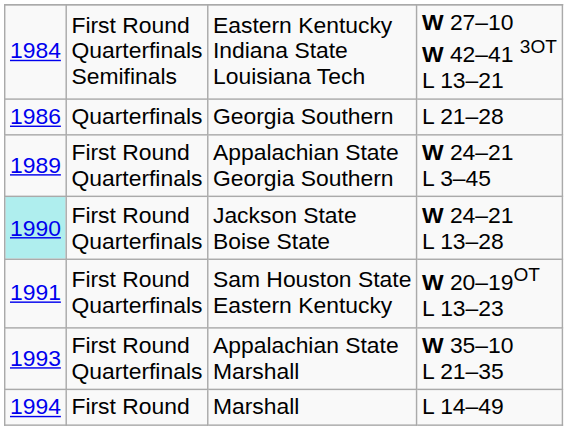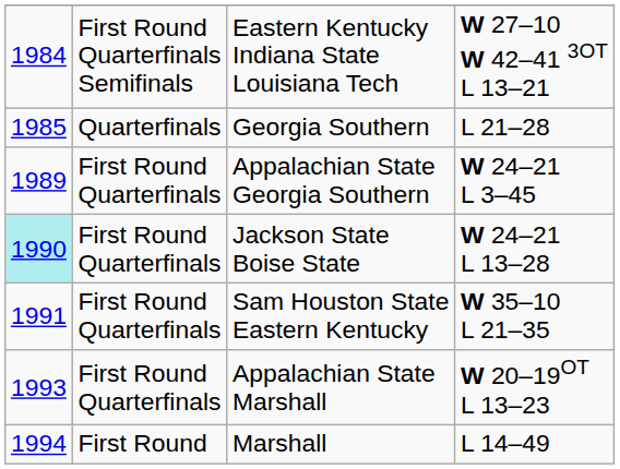Georgia Southern | column 1: 1986 -> 1985
Sam Houston State Eastern Kentucky | column 4: W 20–19OT L 13–23 -> W 35–10 L 21–35
Appalachian State Marshall | column 4: W 35–10 L 21–35 -> W 20–19OT L 13–23
